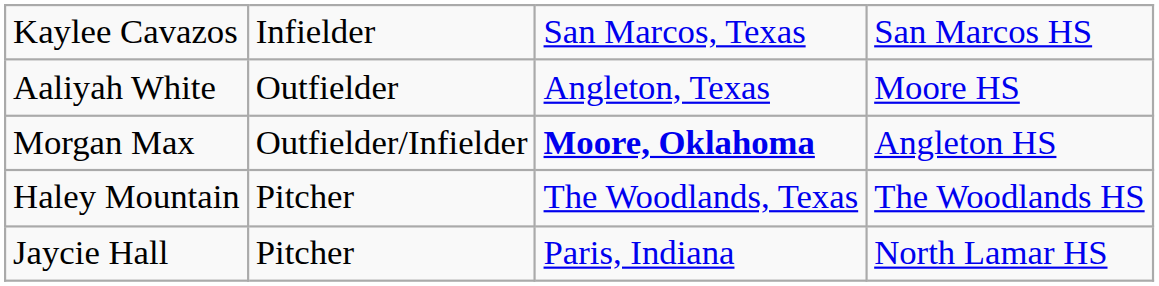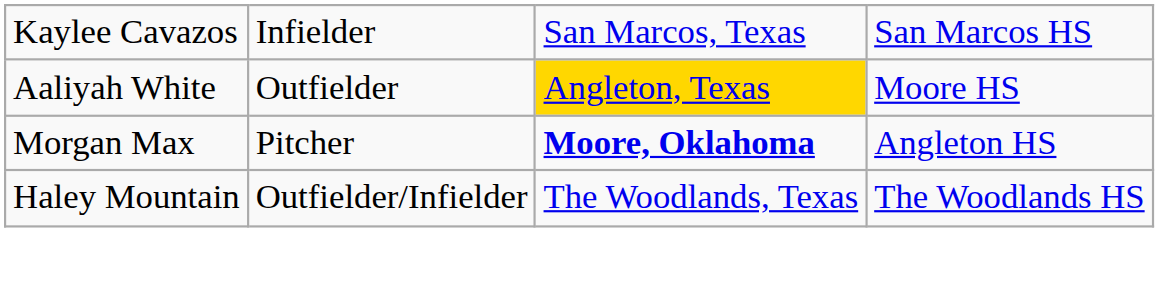Aaliyah White | column 3: no background -> gold background
Morgan Max | column 2: Outfielder/Infielder -> Pitcher
Haley Mountain | column 2: Pitcher -> Outfielder/Infielder
- row: Jaycie Hall | Pitcher | Paris, Indiana | North Lamar HS
